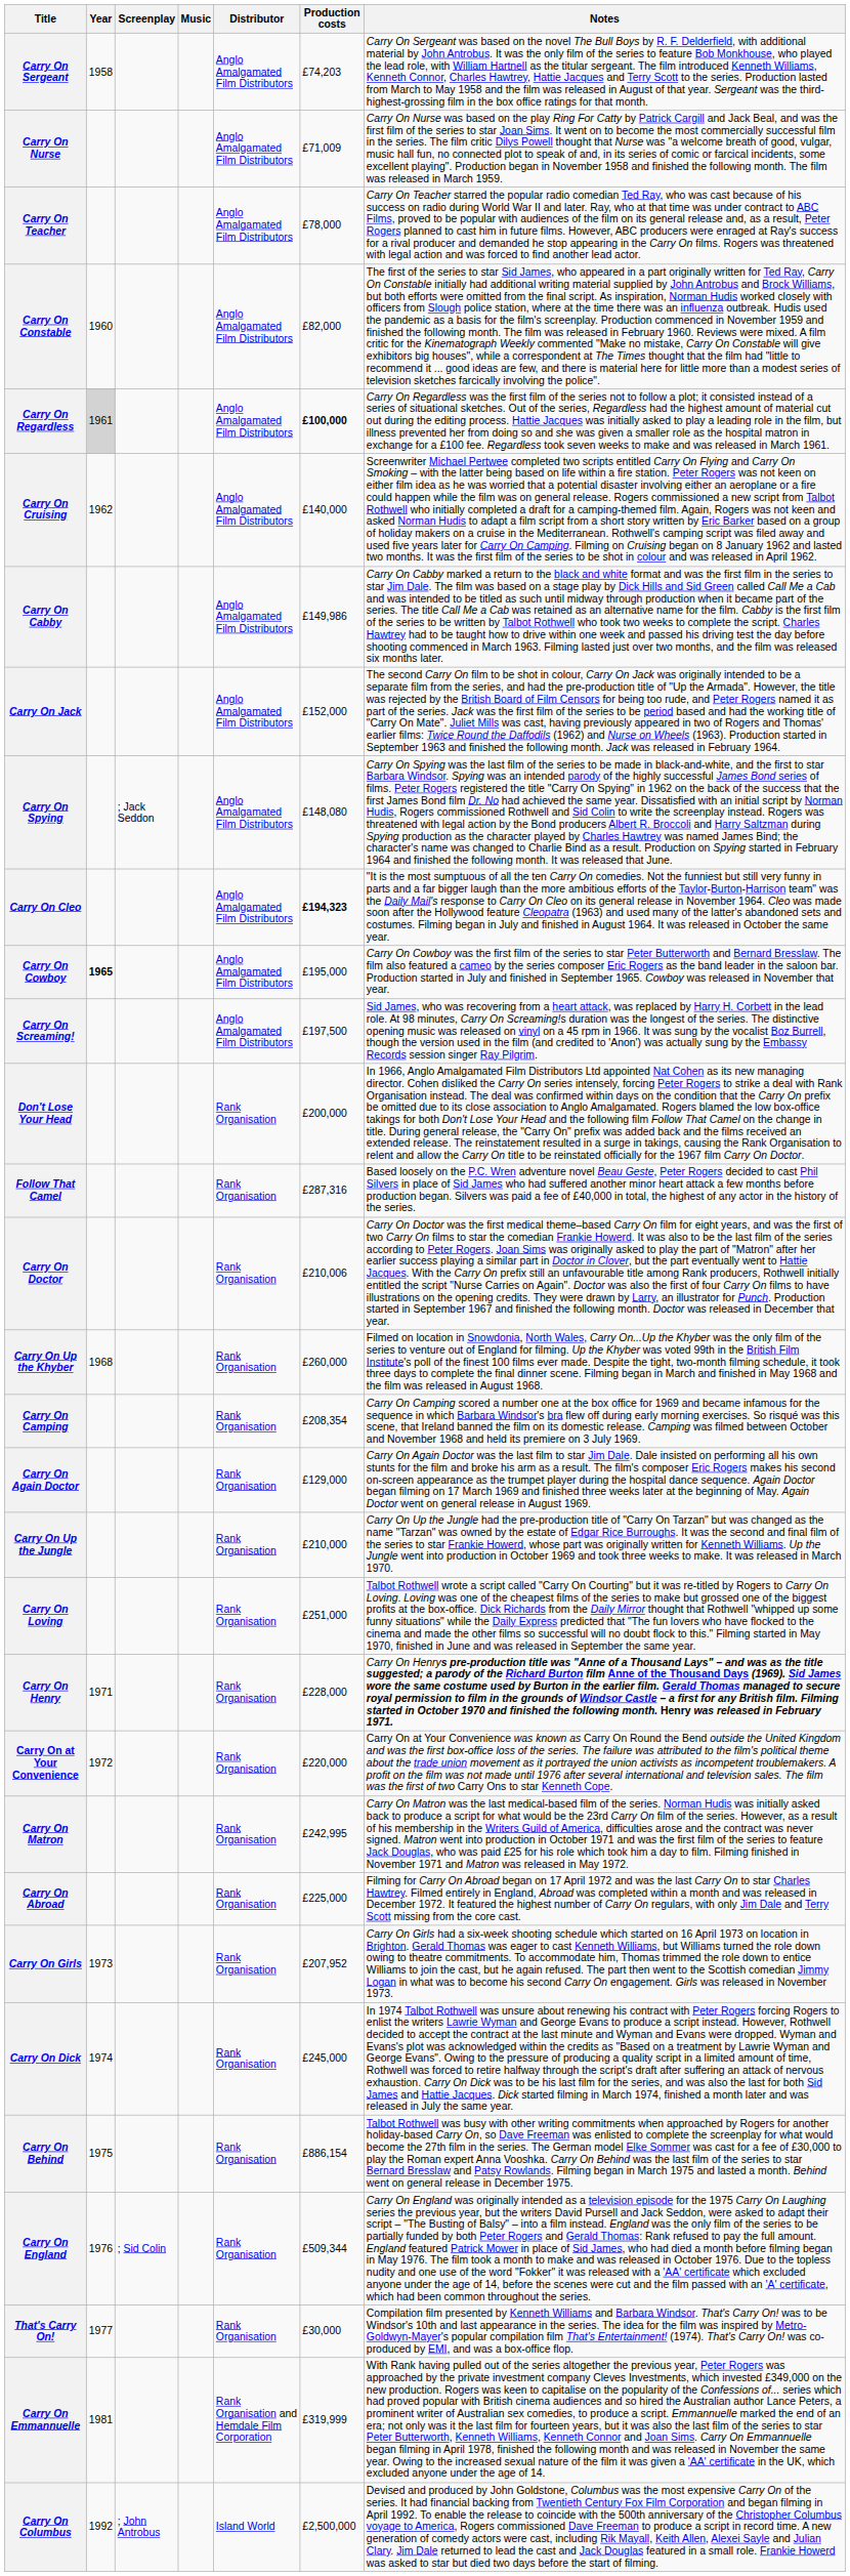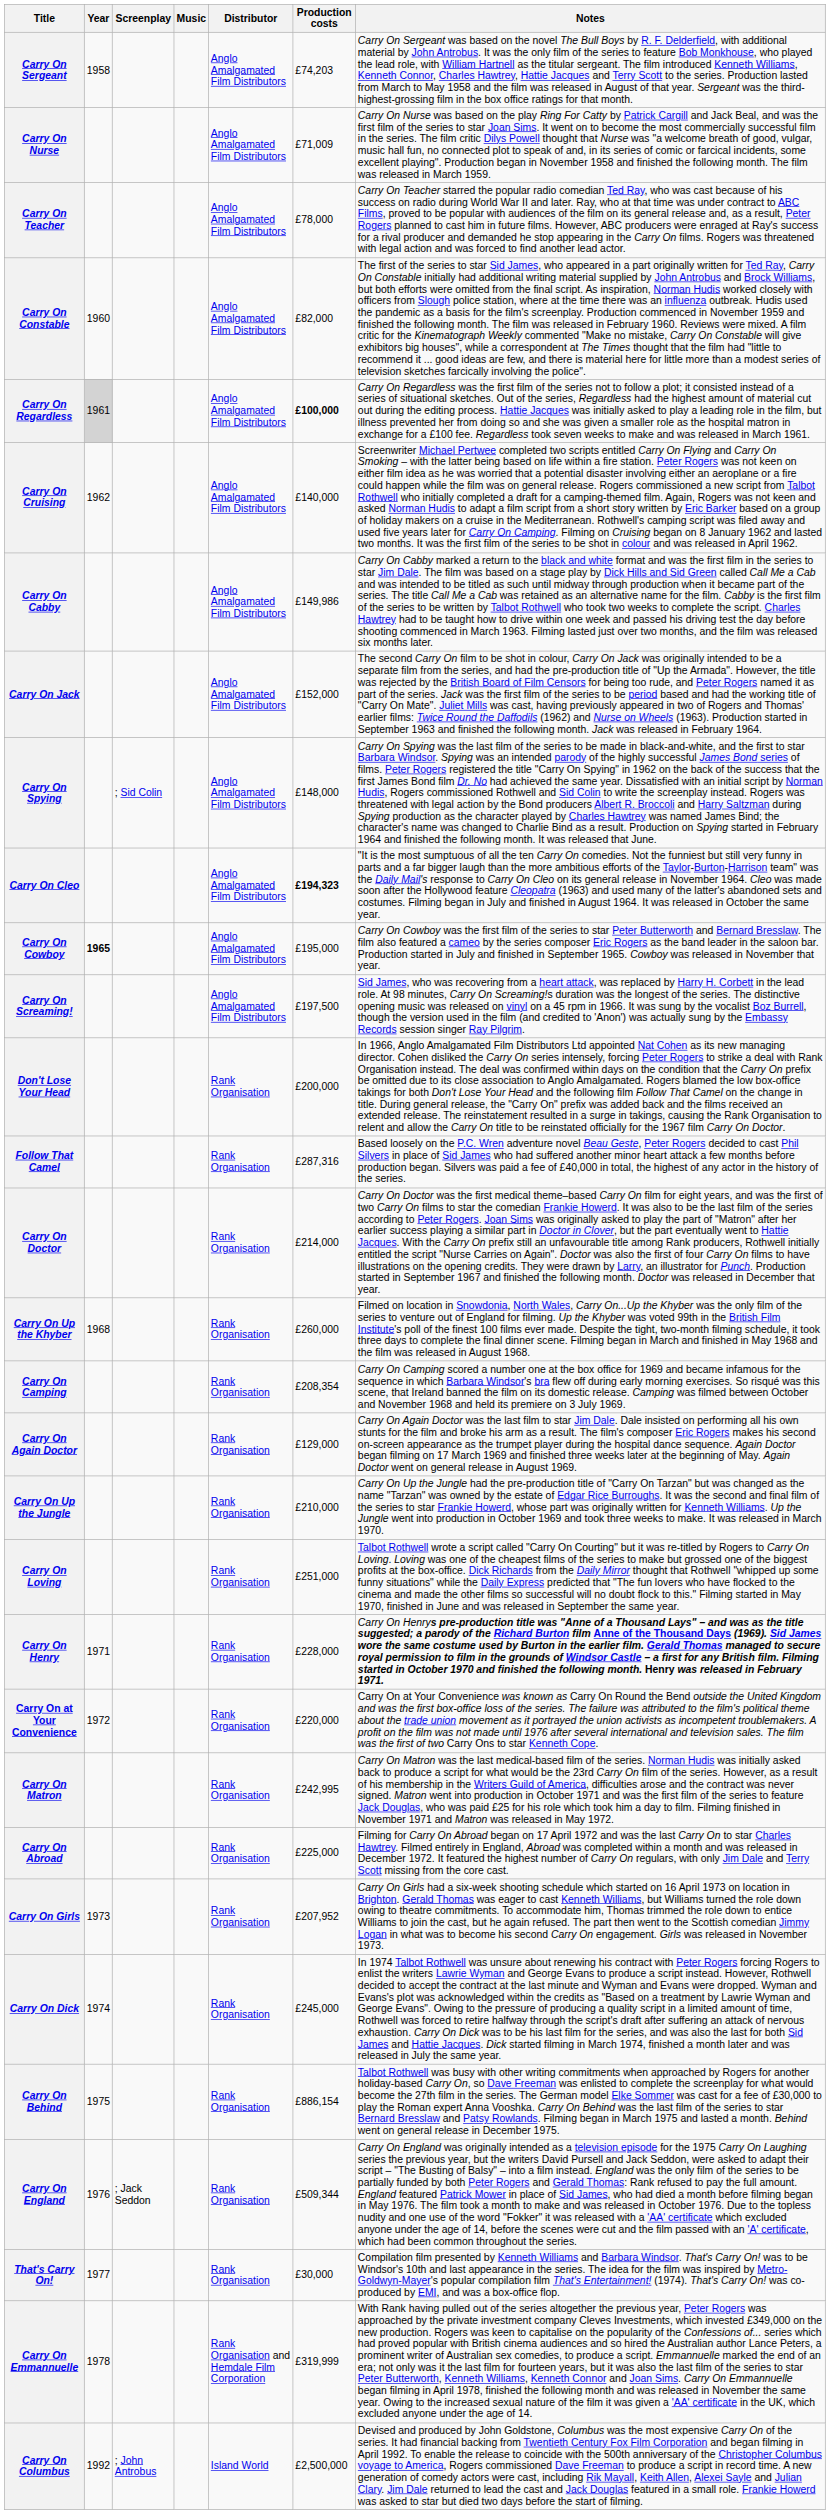Carry On Spying | Screenplay: ; Jack Seddon -> ; Sid Colin
Carry On Spying | Production costs: £148,080 -> £148,000
Carry On Doctor | Production costs: £210,006 -> £214,000
Carry On England | Screenplay: ; Sid Colin -> ; Jack Seddon
Carry On Emmannuelle | Year: 1981 -> 1978
